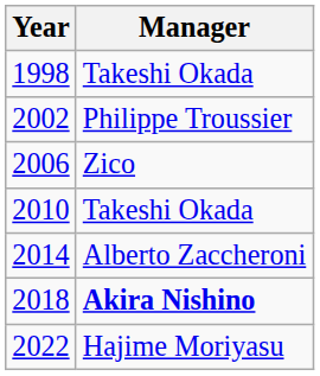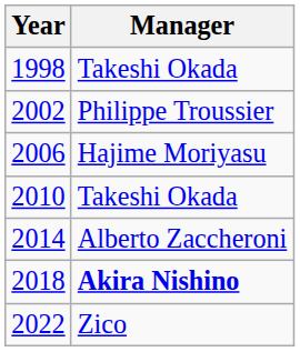2006 | Manager: Zico -> Hajime Moriyasu
2022 | Manager: Hajime Moriyasu -> Zico
